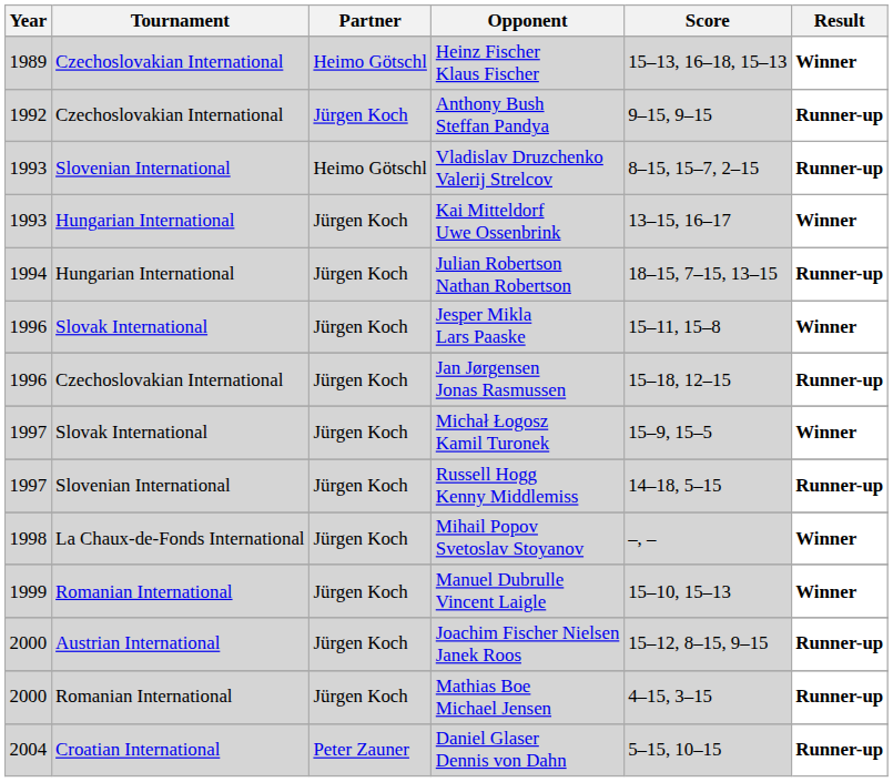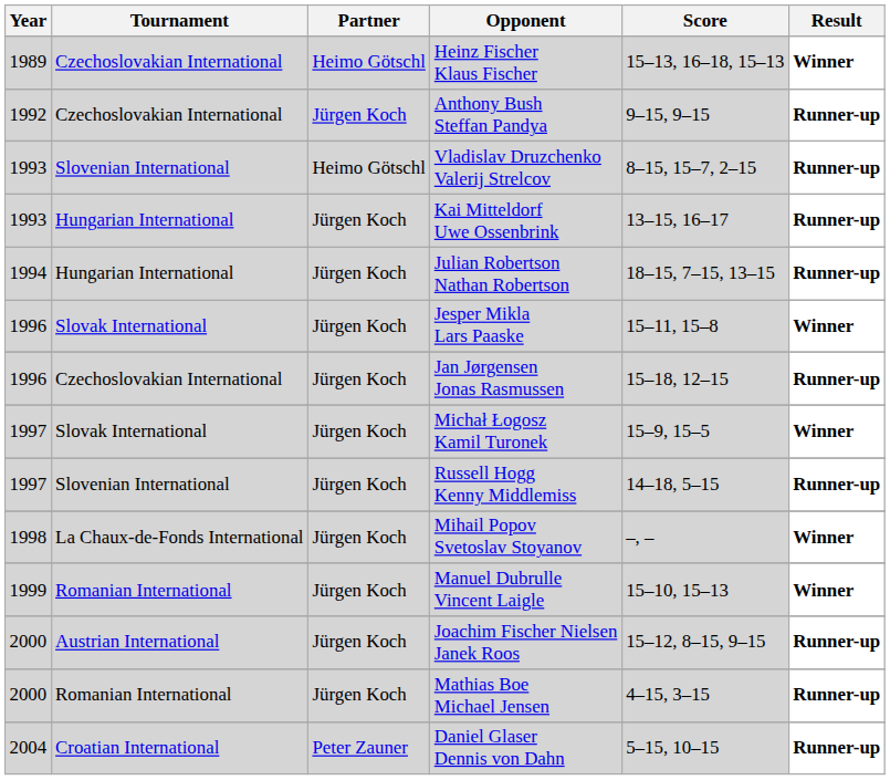Kai Mitteldorf Uwe Ossenbrink | Result: Winner -> Runner-up
